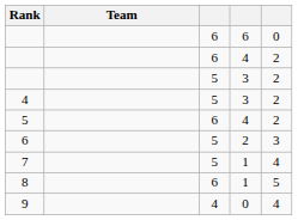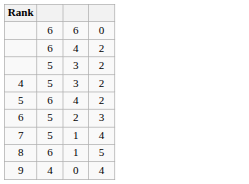- column: Team
